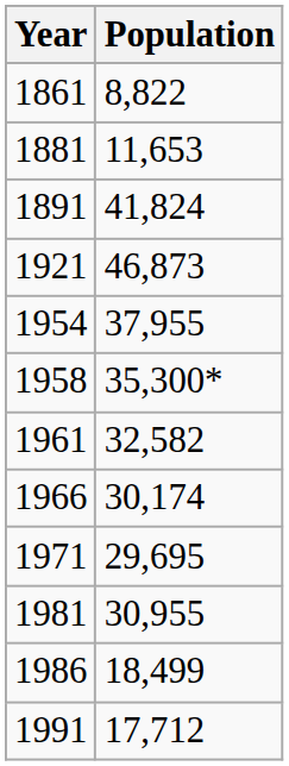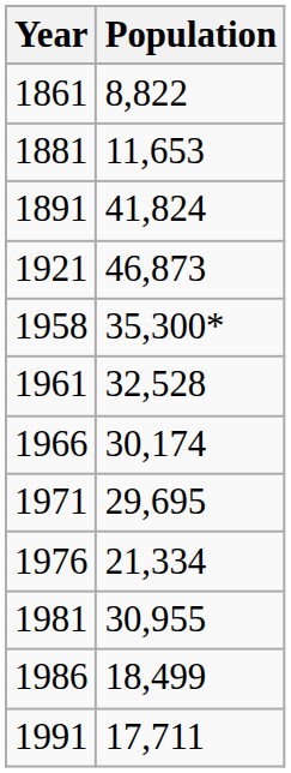- row: 1954 | 37,955
1961 | Population: 32,582 -> 32,528
+ row: 1976 | 21,334
1991 | Population: 17,712 -> 17,711
